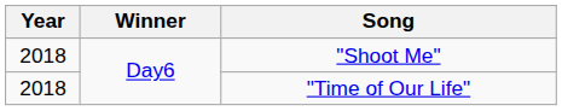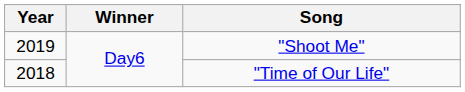"Shoot Me" | Year: 2018 -> 2019
